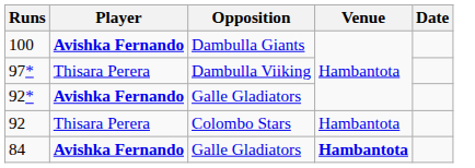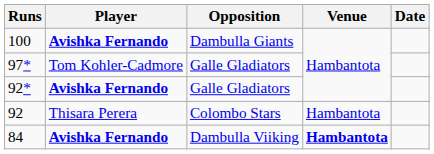97* | Player: Thisara Perera -> Tom Kohler-Cadmore
97* | Opposition: Dambulla Viiking -> Galle Gladiators
84 | Opposition: Galle Gladiators -> Dambulla Viiking
